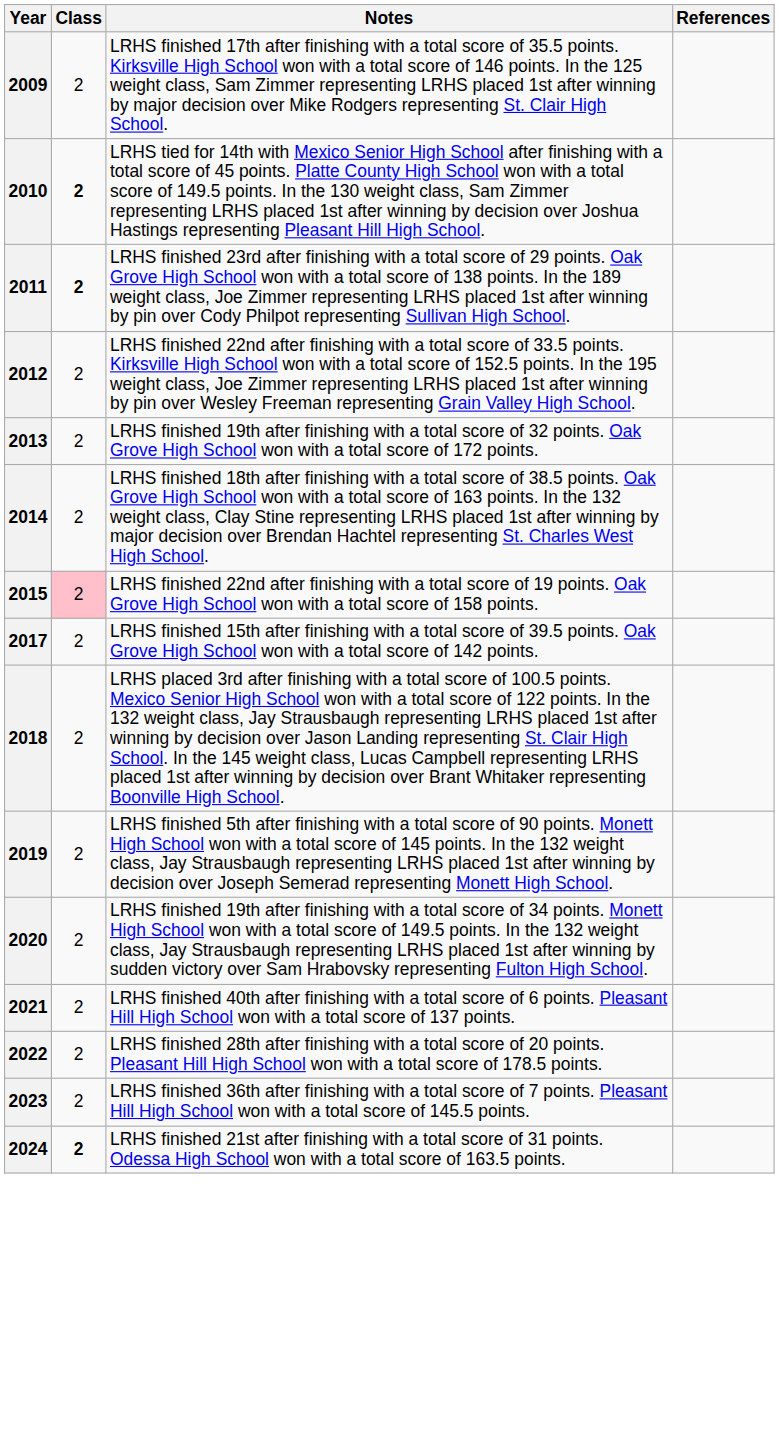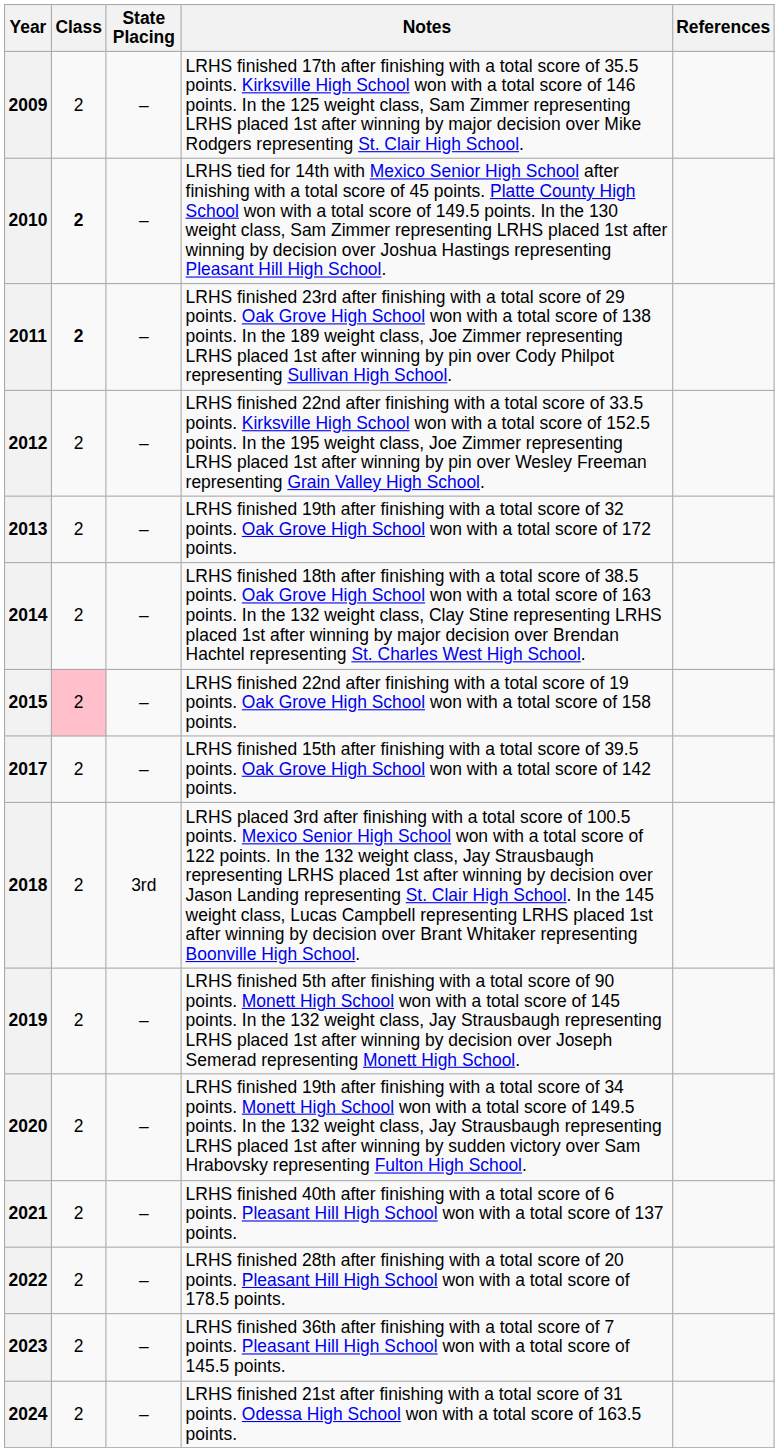+ column: State Placing | – | – | – | – | – | – | – | – | 3rd | – | – | – | – | – | –
2024 | Class: bold -> normal
